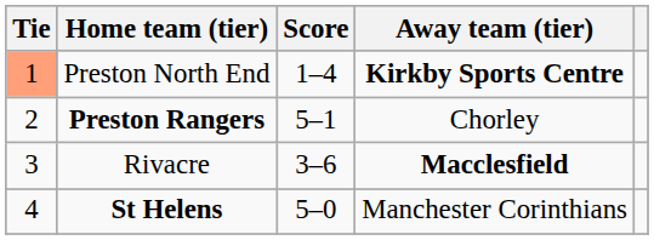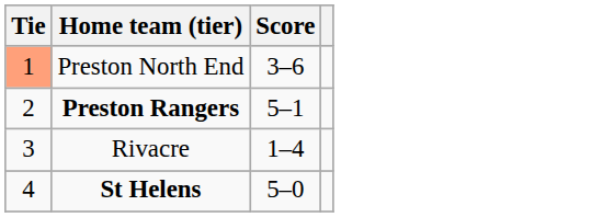- column: Away team (tier) | Kirkby Sports Centre | Chorley | Macclesfield | Manchester Corinthians
Preston North End | Score: 1–4 -> 3–6
Rivacre | Score: 3–6 -> 1–4
